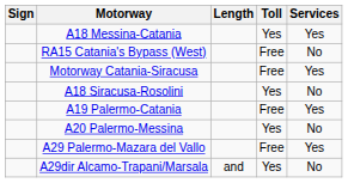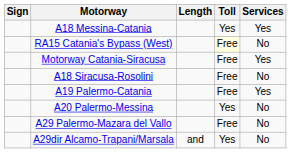RA15 Catania's Bypass (West) | Toll: no background -> lightyellow background
A18 Siracusa-Rosolini | Toll: Yes -> Free
A29 Palermo-Mazara del Vallo | Services: Yes -> No
